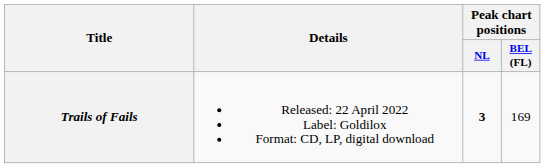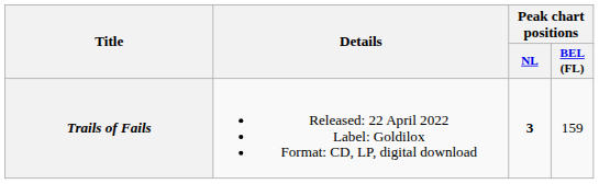Trails of Fails | Peak chart positions / BEL (FL): 169 -> 159
